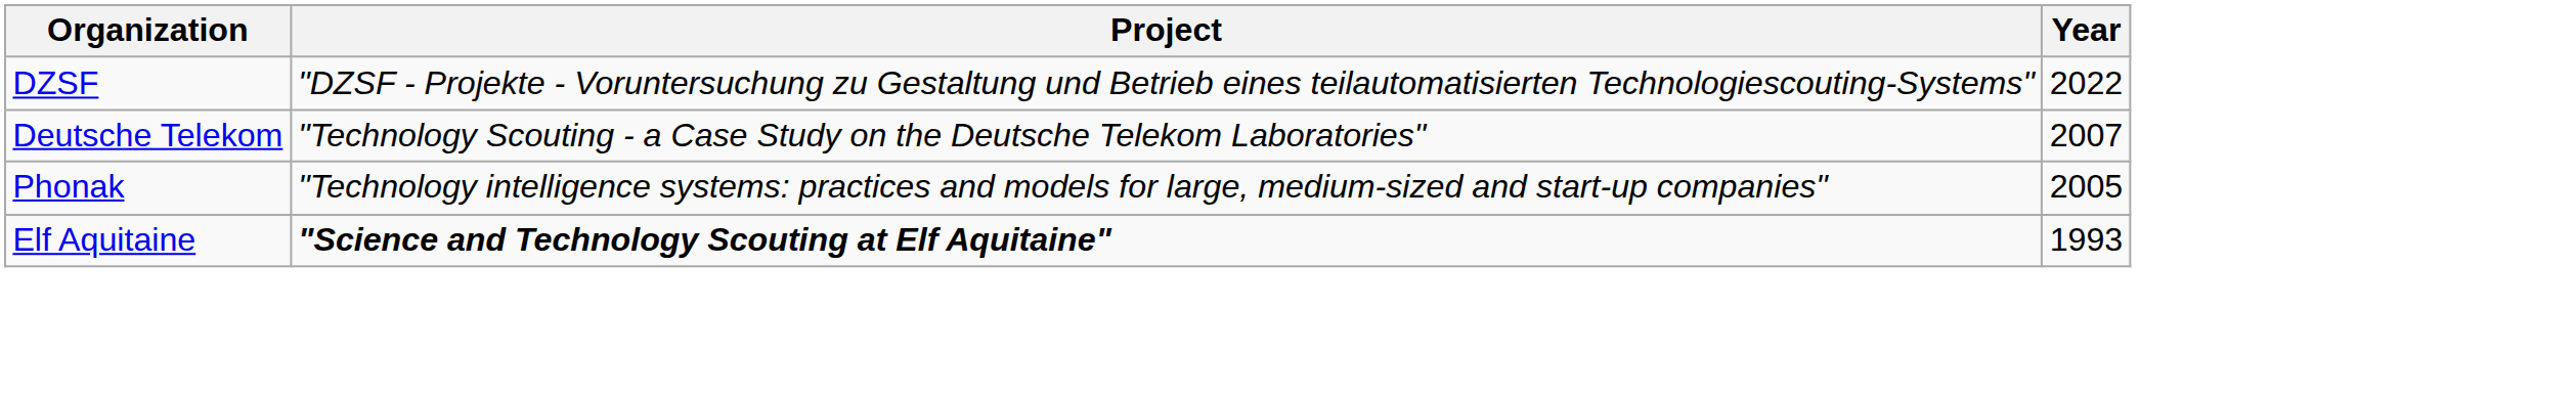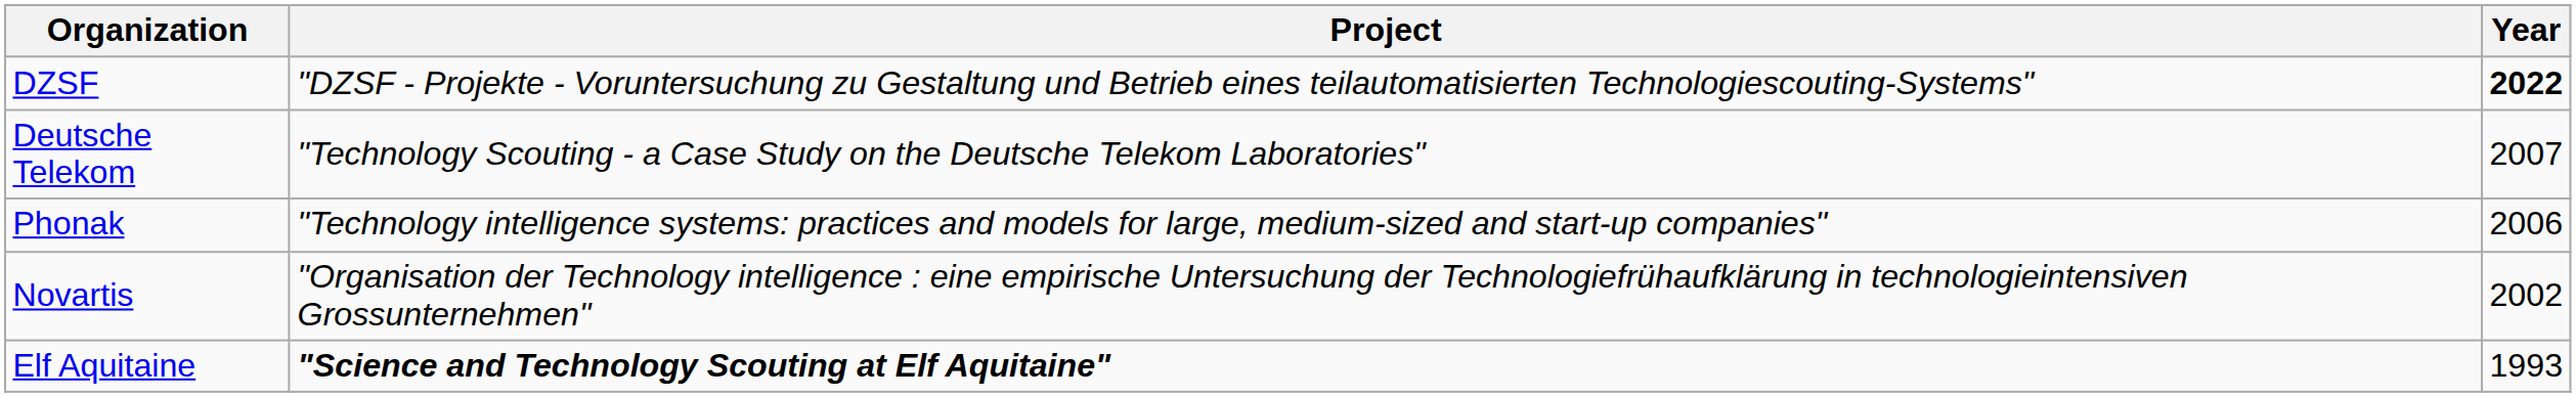DZSF | Year: normal -> bold
Phonak | Year: 2005 -> 2006
+ row: Novartis | "Organisation der Technology intelligence : eine empirische Untersuchung der Technologiefrühaufklärung in technologieintensiven Grossunternehmen" | 2002
